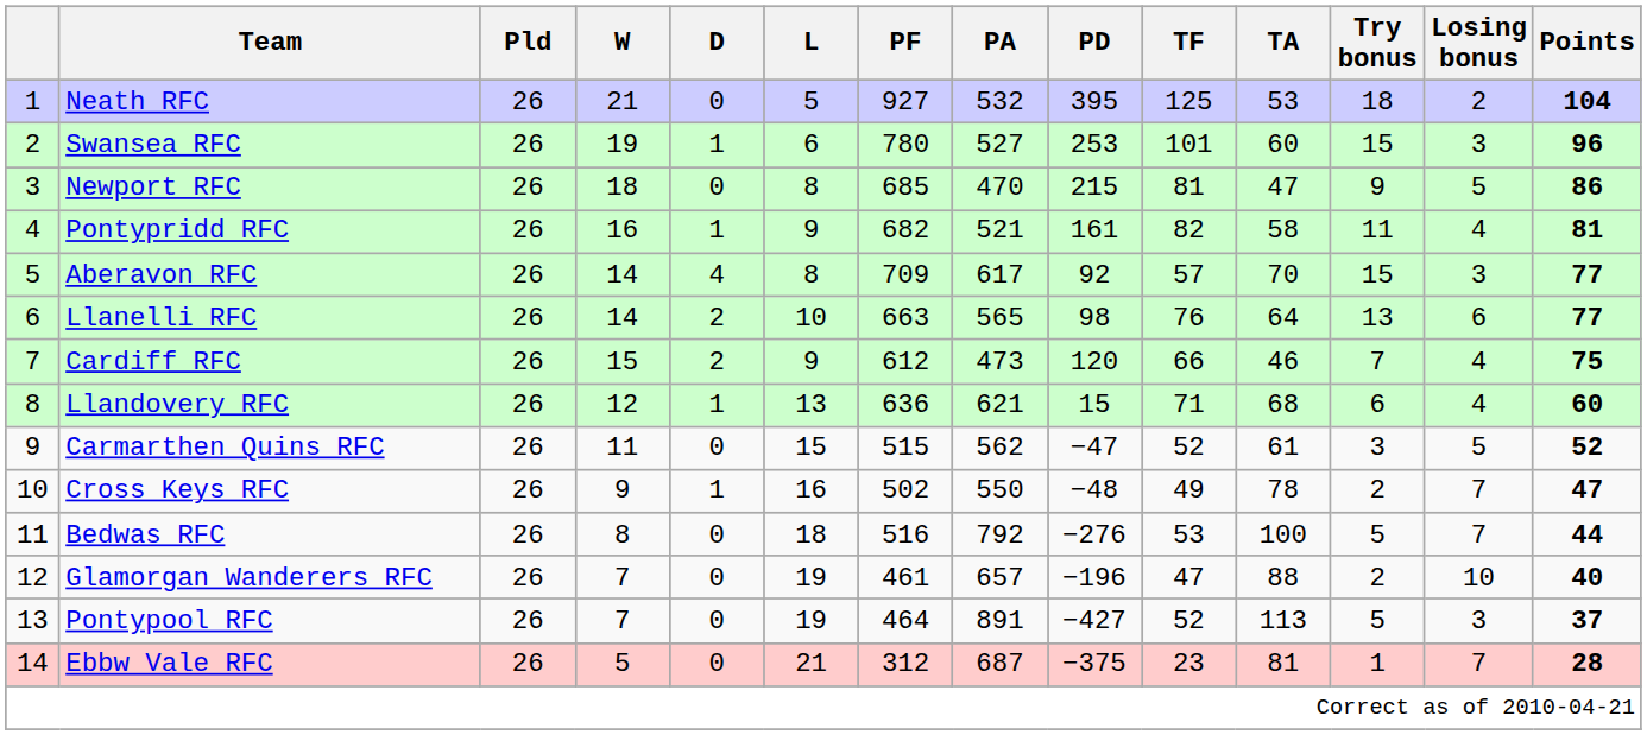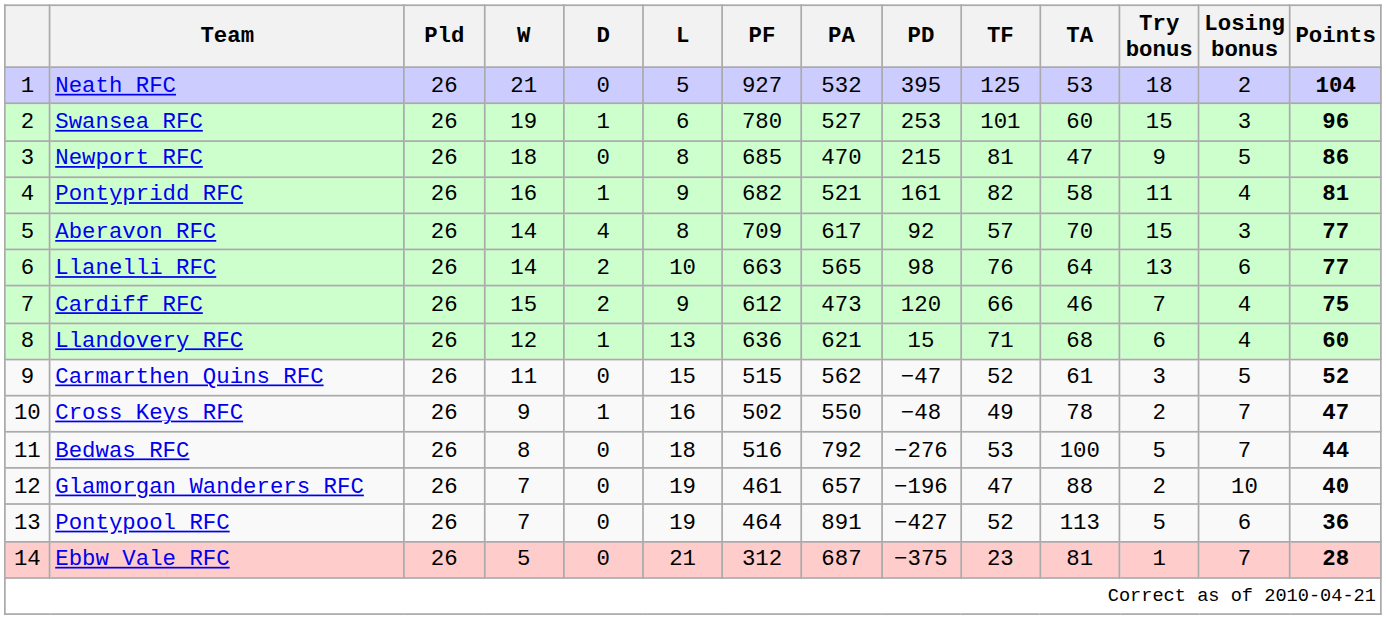Pontypool RFC | Losing bonus: 3 -> 6
Pontypool RFC | Points: 37 -> 36
